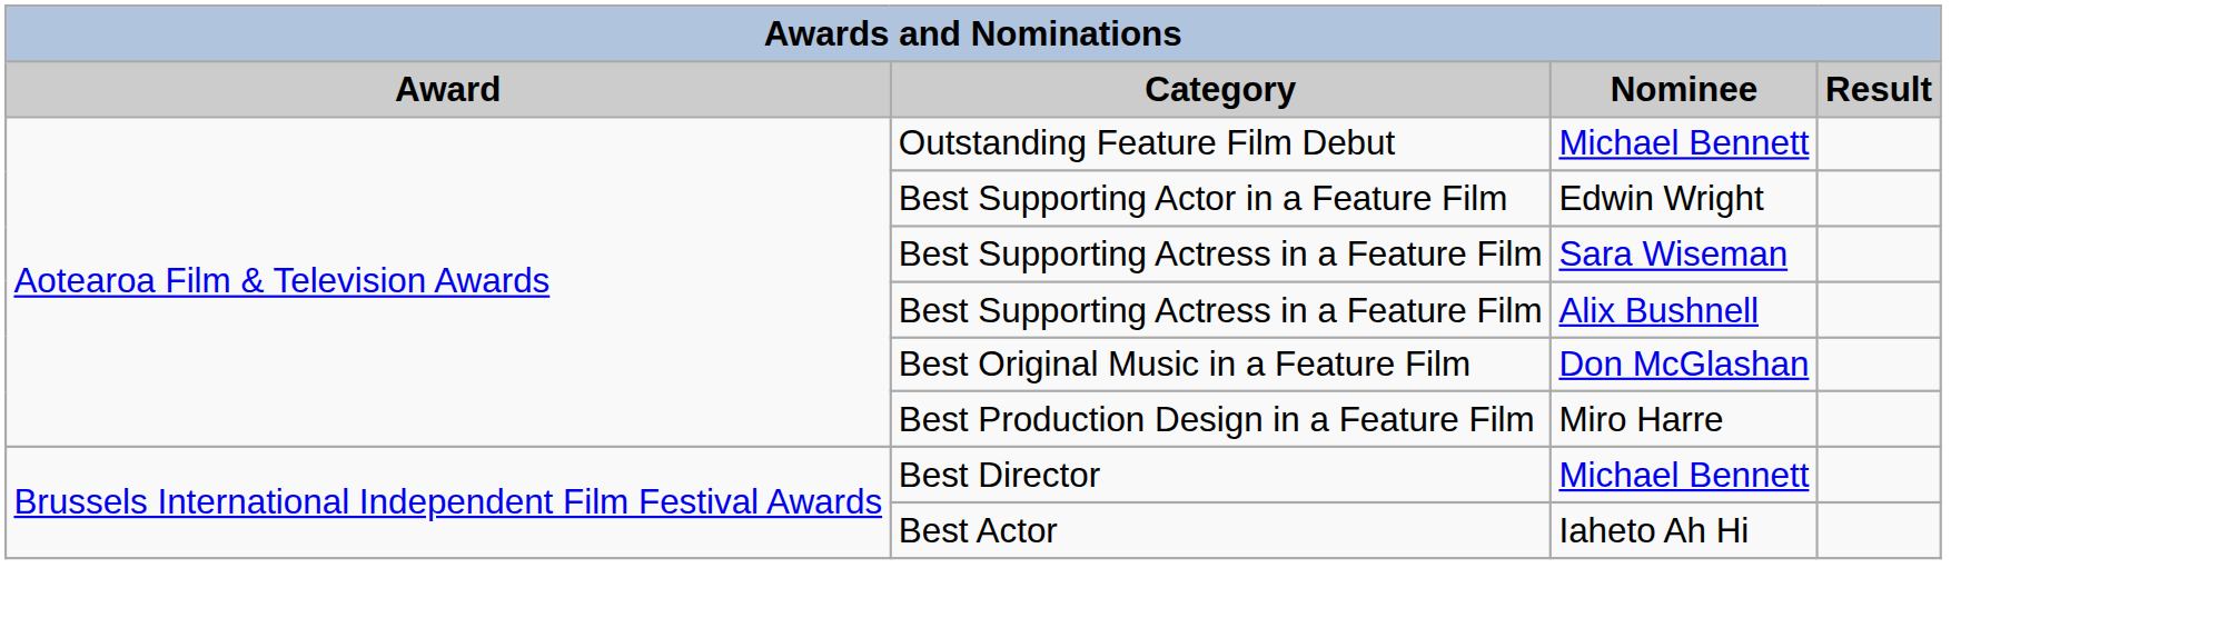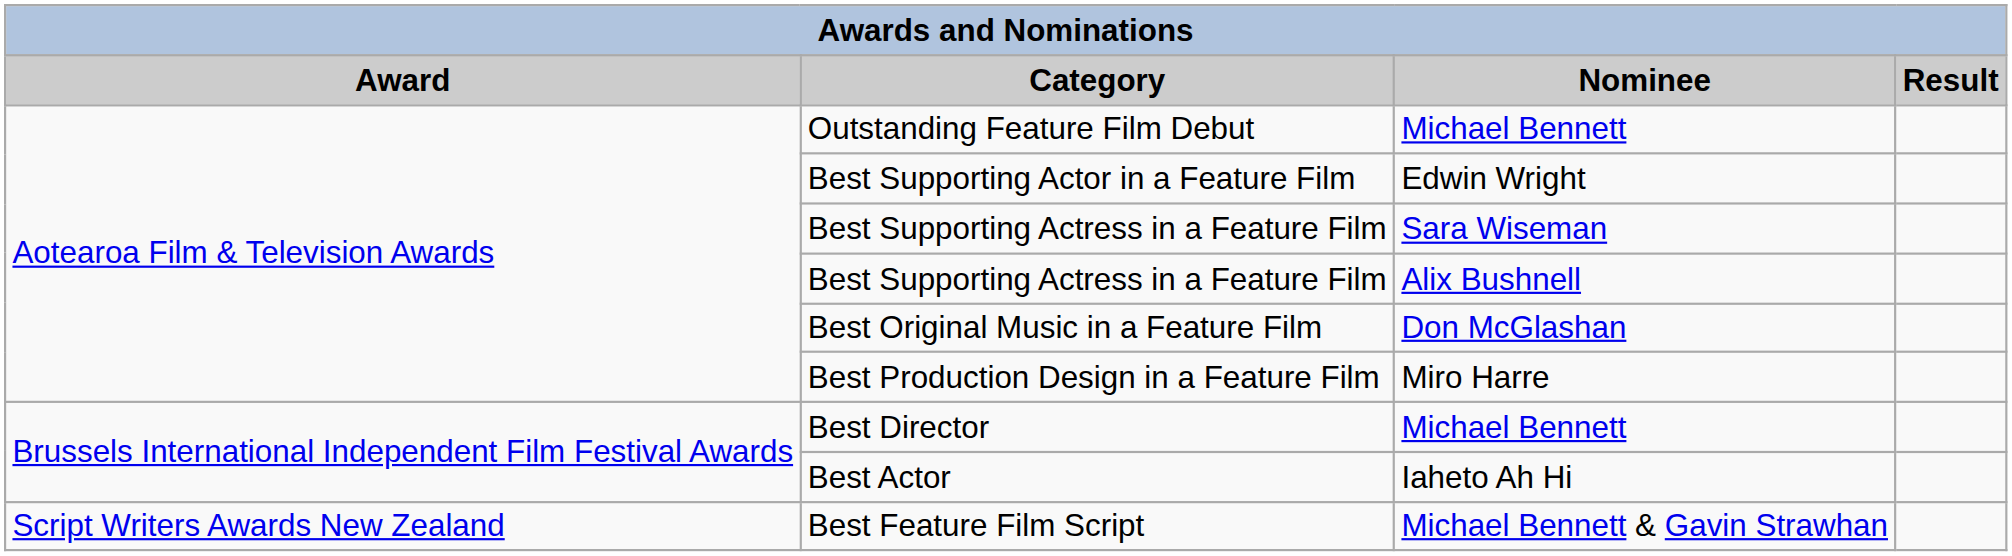+ row: Script Writers Awards New Zealand | Best Feature Film Script | Michael Bennett & Gavin Strawhan
